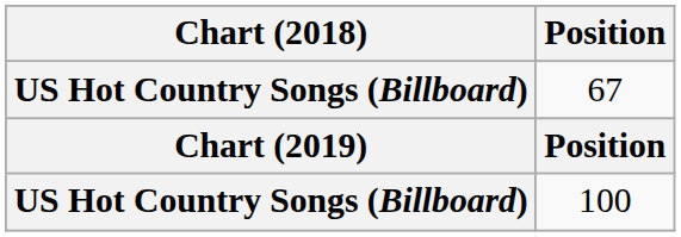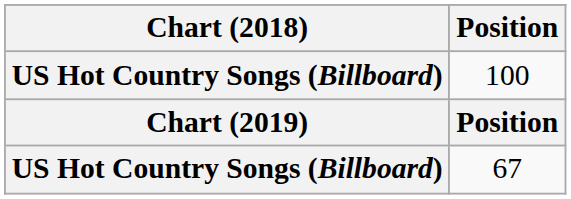rows swapped: 100 <-> 67
